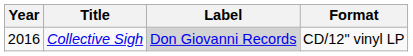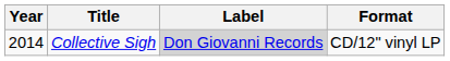Collective Sigh | Year: 2016 -> 2014
